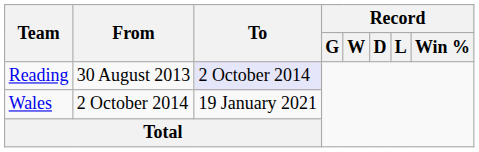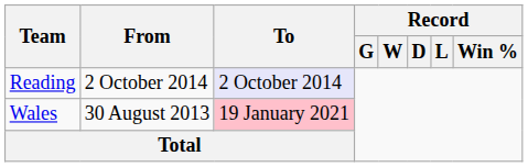Reading | From: 30 August 2013 -> 2 October 2014
Wales | From: 2 October 2014 -> 30 August 2013
Wales | To: no background -> pink background
